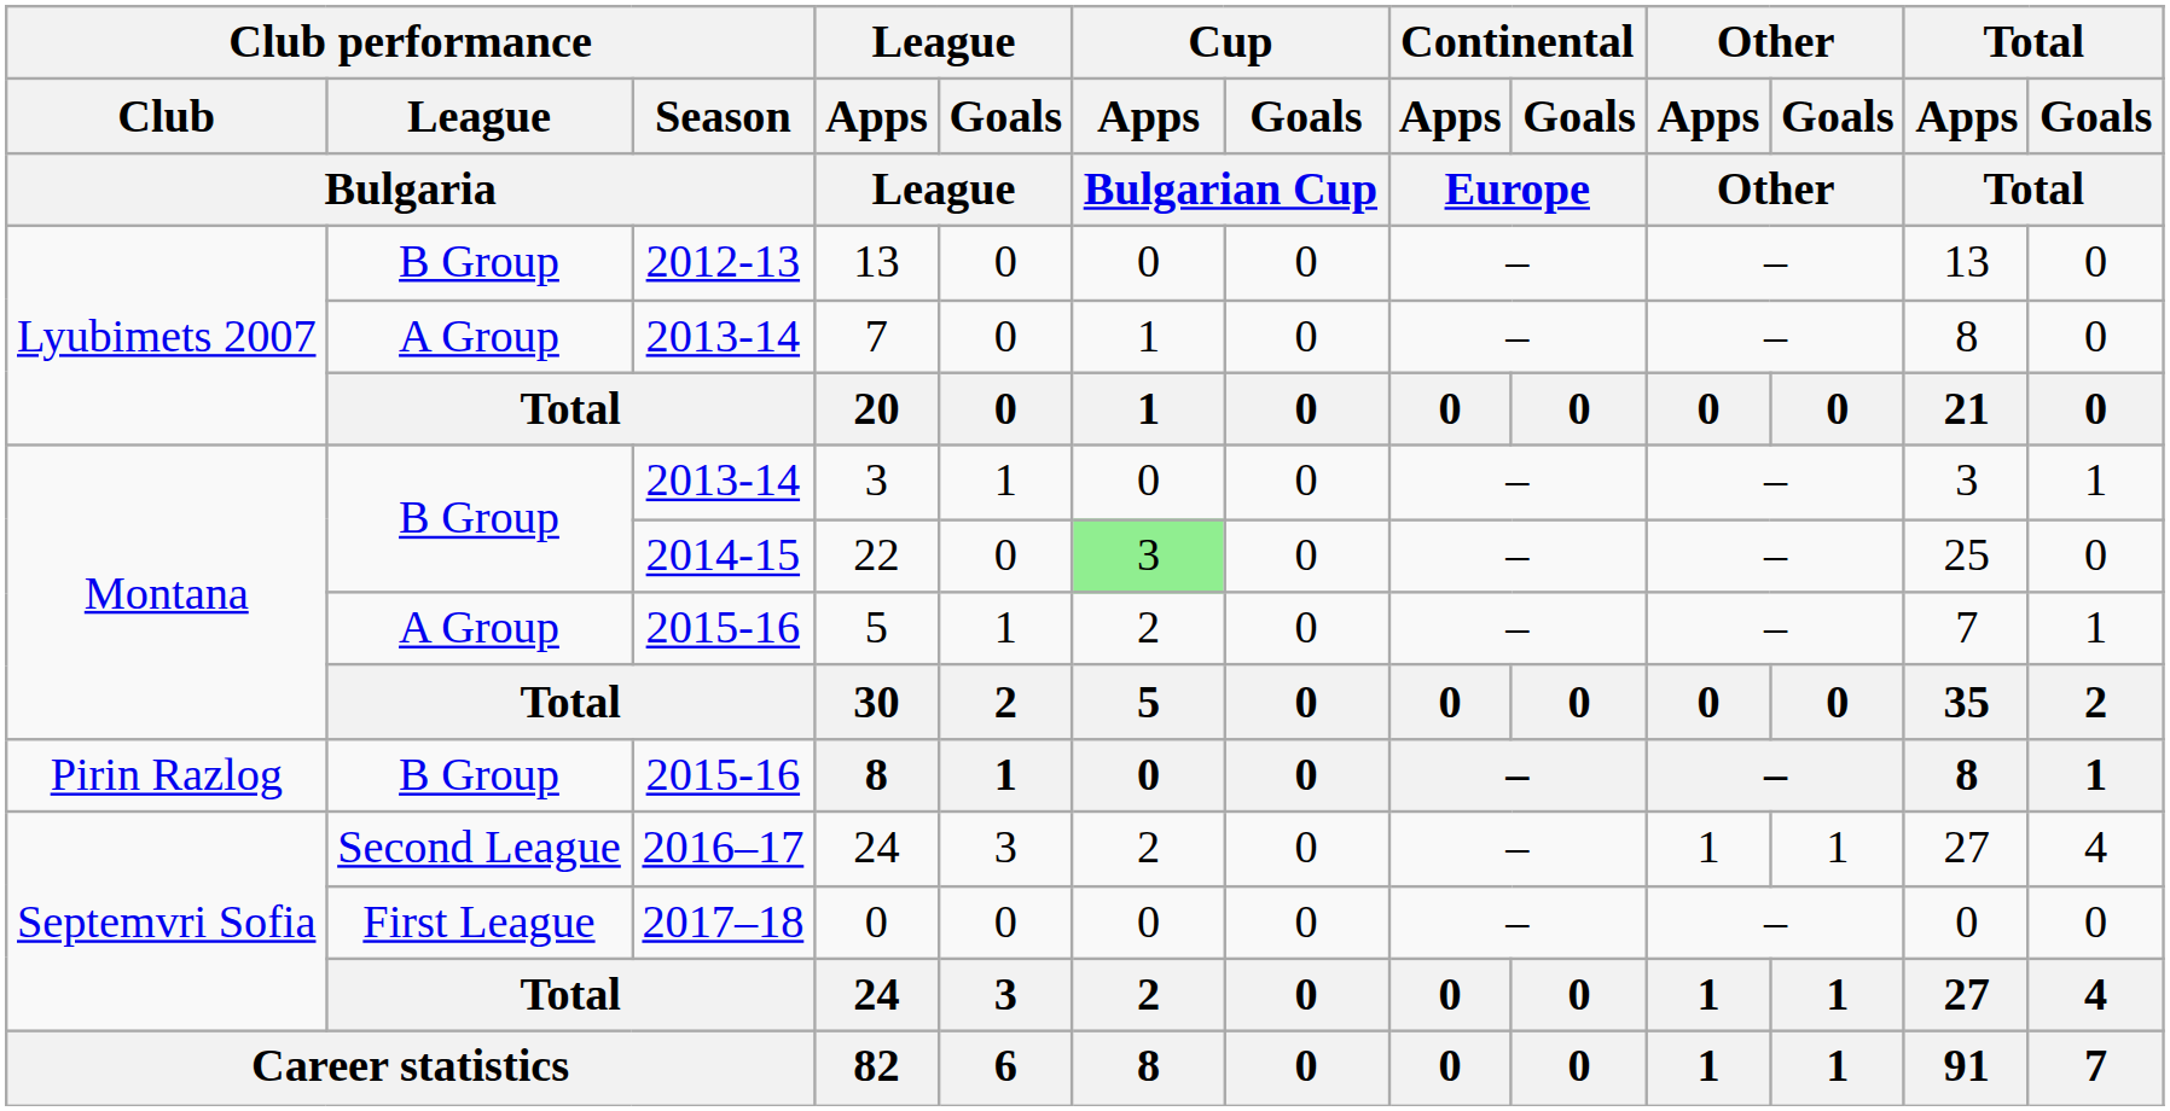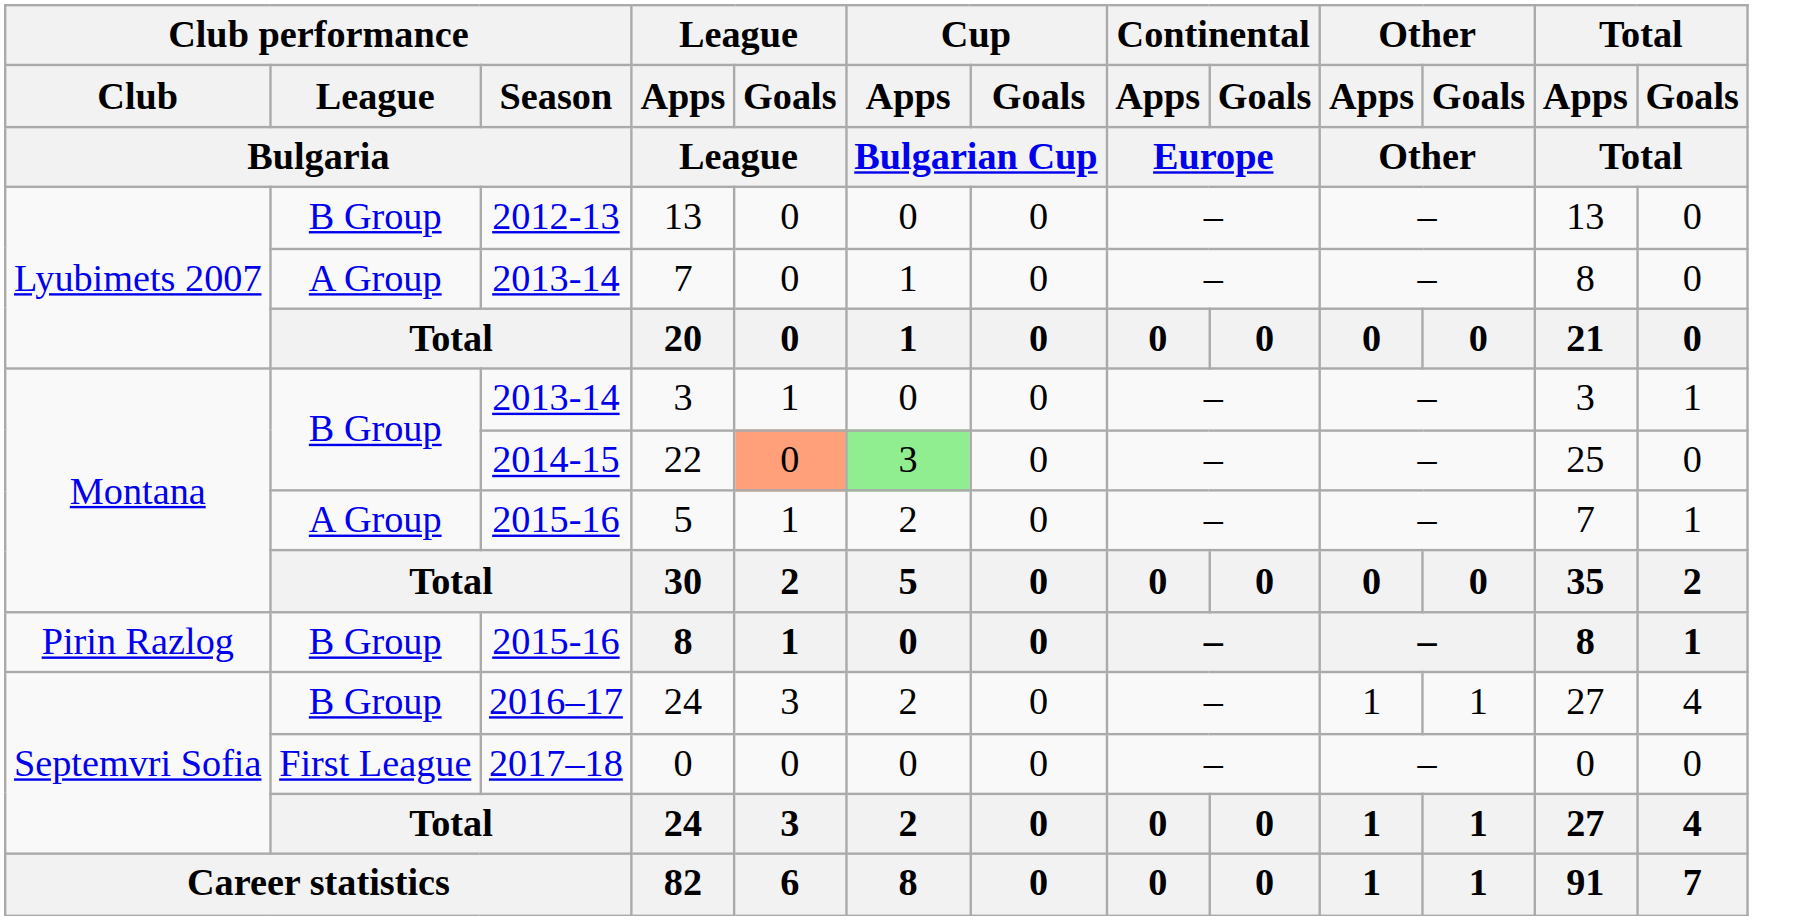22 | League / Goals / League: no background -> lightsalmon background
2016–17 / 24 | Club performance / League / Bulgaria: Second League -> B Group
